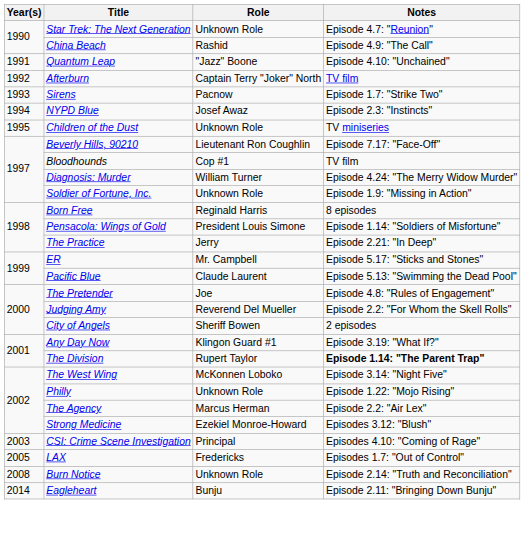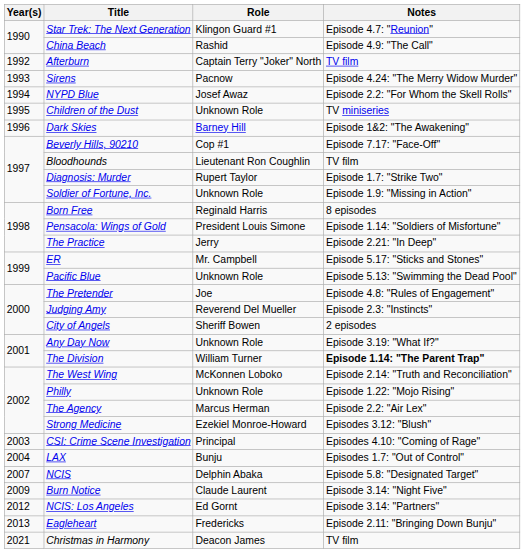Star Trek: The Next Generation | Role: Unknown Role -> Klingon Guard #1
- row: 1991 | Quantum Leap | "Jazz" Boone | Episode 4.10: "Unchained"
Sirens | Notes: Episode 1.7: "Strike Two" -> Episode 4.24: "The Merry Widow Murder"
NYPD Blue | Notes: Episode 2.3: "Instincts" -> Episode 2.2: "For Whom the Skell Rolls"
+ row: 1996 | Dark Skies | Barney Hill | Episode 1&2: "The Awakening"
Beverly Hills, 90210 | Role: Lieutenant Ron Coughlin -> Cop #1
Bloodhounds | Role: Cop #1 -> Lieutenant Ron Coughlin
Diagnosis: Murder | Role: William Turner -> Rupert Taylor
Diagnosis: Murder | Notes: Episode 4.24: "The Merry Widow Murder" -> Episode 1.7: "Strike Two"
Pacific Blue | Role: Claude Laurent -> Unknown Role
Judging Amy | Notes: Episode 2.2: "For Whom the Skell Rolls" -> Episode 2.3: "Instincts"
Any Day Now | Role: Klingon Guard #1 -> Unknown Role
The Division | Role: Rupert Taylor -> William Turner
The West Wing | Notes: Episode 3.14: "Night Five" -> Episode 2.14: "Truth and Reconciliation"
LAX | Year(s): 2005 -> 2004
LAX | Role: Fredericks -> Bunju
+ row: 2007 | NCIS | Delphin Abaka | Episode 5.8: "Designated Target"
Burn Notice | Year(s): 2008 -> 2009
Burn Notice | Role: Unknown Role -> Claude Laurent
Burn Notice | Notes: Episode 2.14: "Truth and Reconciliation" -> Episode 3.14: "Night Five"
+ row: 2012 | NCIS: Los Angeles | Ed Gornt | Episode 3.14: "Partners"
Eagleheart | Year(s): 2014 -> 2013
Eagleheart | Role: Bunju -> Fredericks
+ row: 2021 | Christmas in Harmony | Deacon James | TV film
